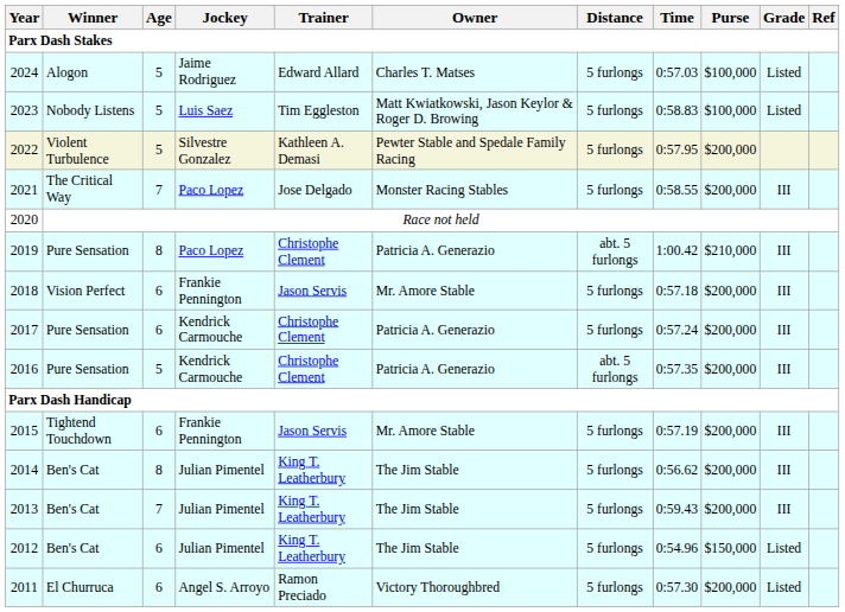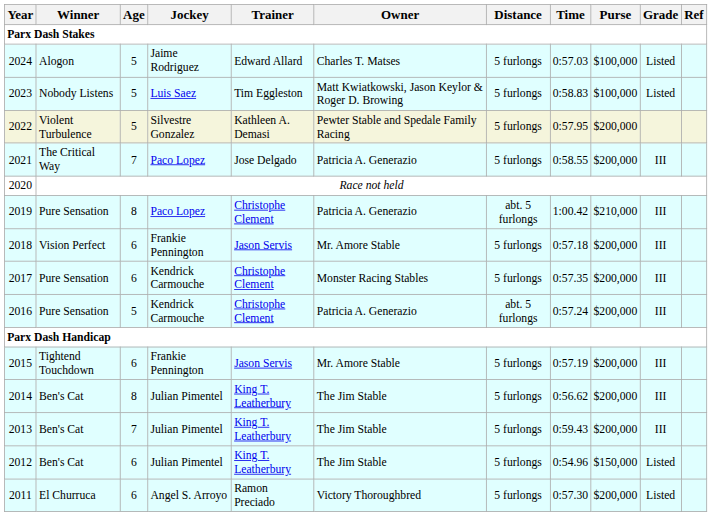2021 | Owner: Monster Racing Stables -> Patricia A. Generazio
2017 | Owner: Patricia A. Generazio -> Monster Racing Stables
2017 | Time: 0:57.24 -> 0:57.35
2016 | Time: 0:57.35 -> 0:57.24
